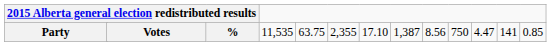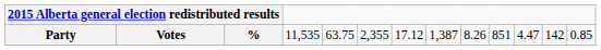Party | column 8: 17.10 -> 17.12
Party | column 10: 8.56 -> 8.26
Party | column 11: 750 -> 851
Party | column 13: 141 -> 142
